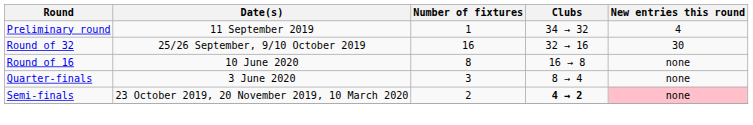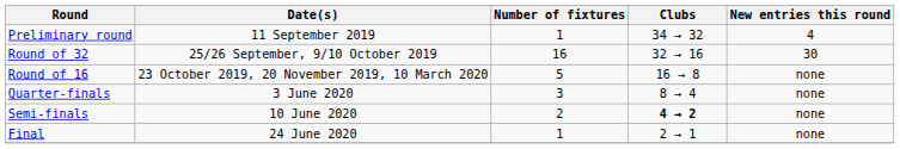Round of 16 | Date(s): 10 June 2020 -> 23 October 2019, 20 November 2019, 10 March 2020
Round of 16 | Number of fixtures: 8 -> 5
Semi-finals | Date(s): 23 October 2019, 20 November 2019, 10 March 2020 -> 10 June 2020
Semi-finals | New entries this round: pink background -> no background
+ row: Final | 24 June 2020 | 1 | 2 → 1 | none
